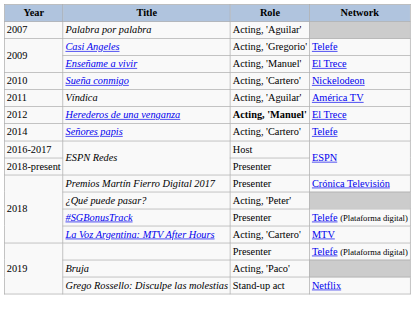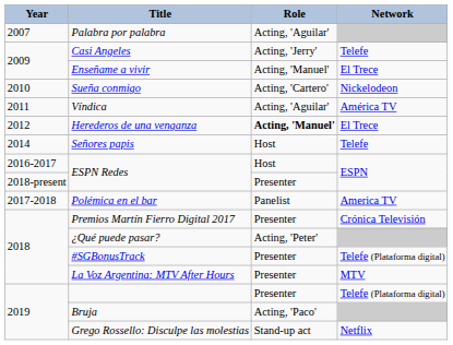Casi Angeles | Role: Acting, 'Gregorio' -> Acting, 'Jerry'
Señores papis | Role: Acting, 'Cartero' -> Host
+ row: 2017-2018 | Polémica en el bar | Panelist | America TV
La Voz Argentina: MTV After Hours | Role: Acting, 'Cartero' -> Presenter
